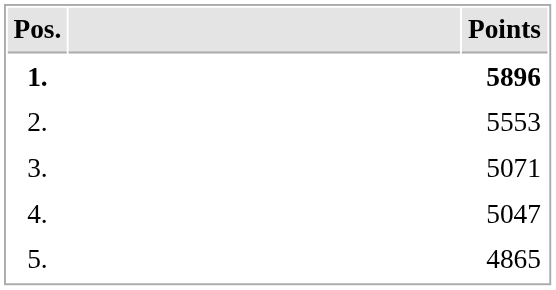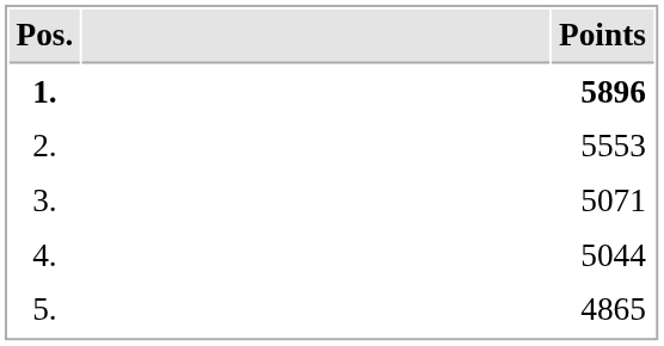4. | Points: 5047 -> 5044
